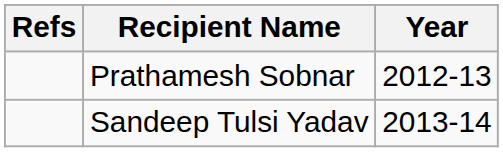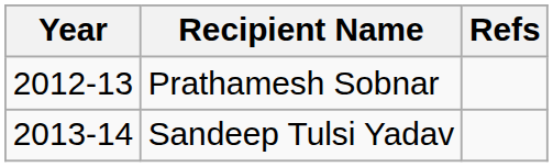columns swapped: Year <-> Refs
